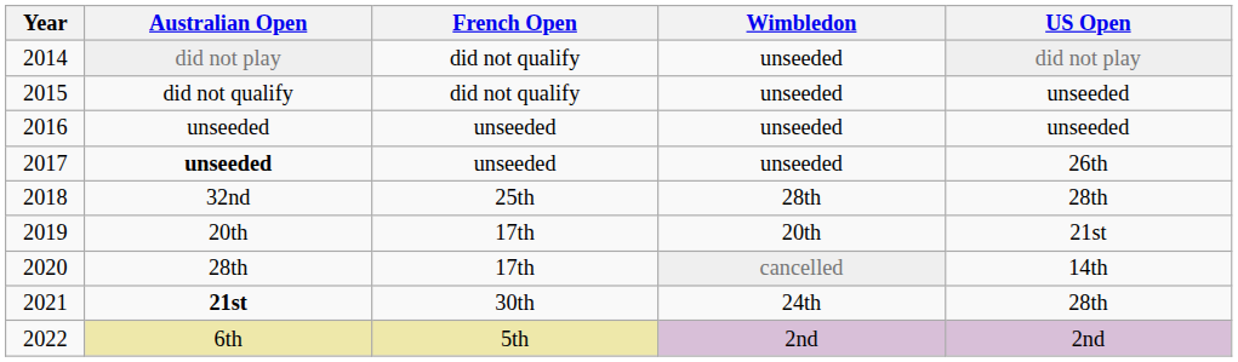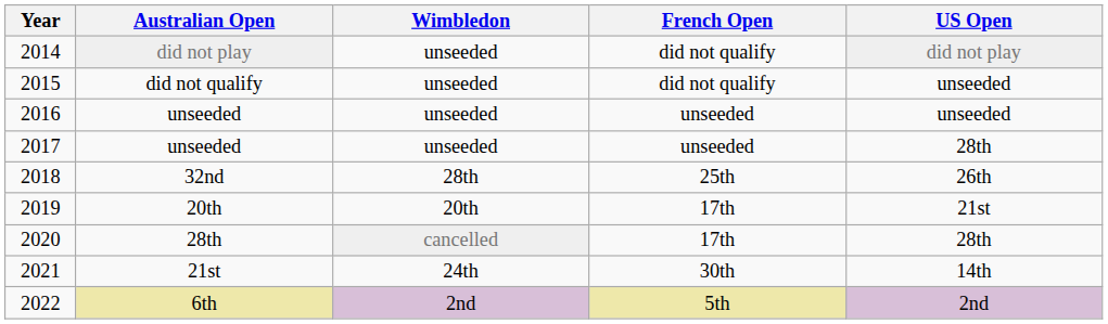columns swapped: French Open <-> Wimbledon
2017 | Australian Open: bold -> normal
2017 | US Open: 26th -> 28th
2018 | US Open: 28th -> 26th
2020 | US Open: 14th -> 28th
2021 | Australian Open: bold -> normal
2021 | US Open: 28th -> 14th
